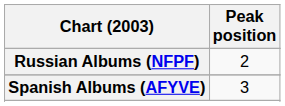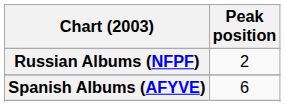Spanish Albums (AFYVE) | Peak position: 3 -> 6
